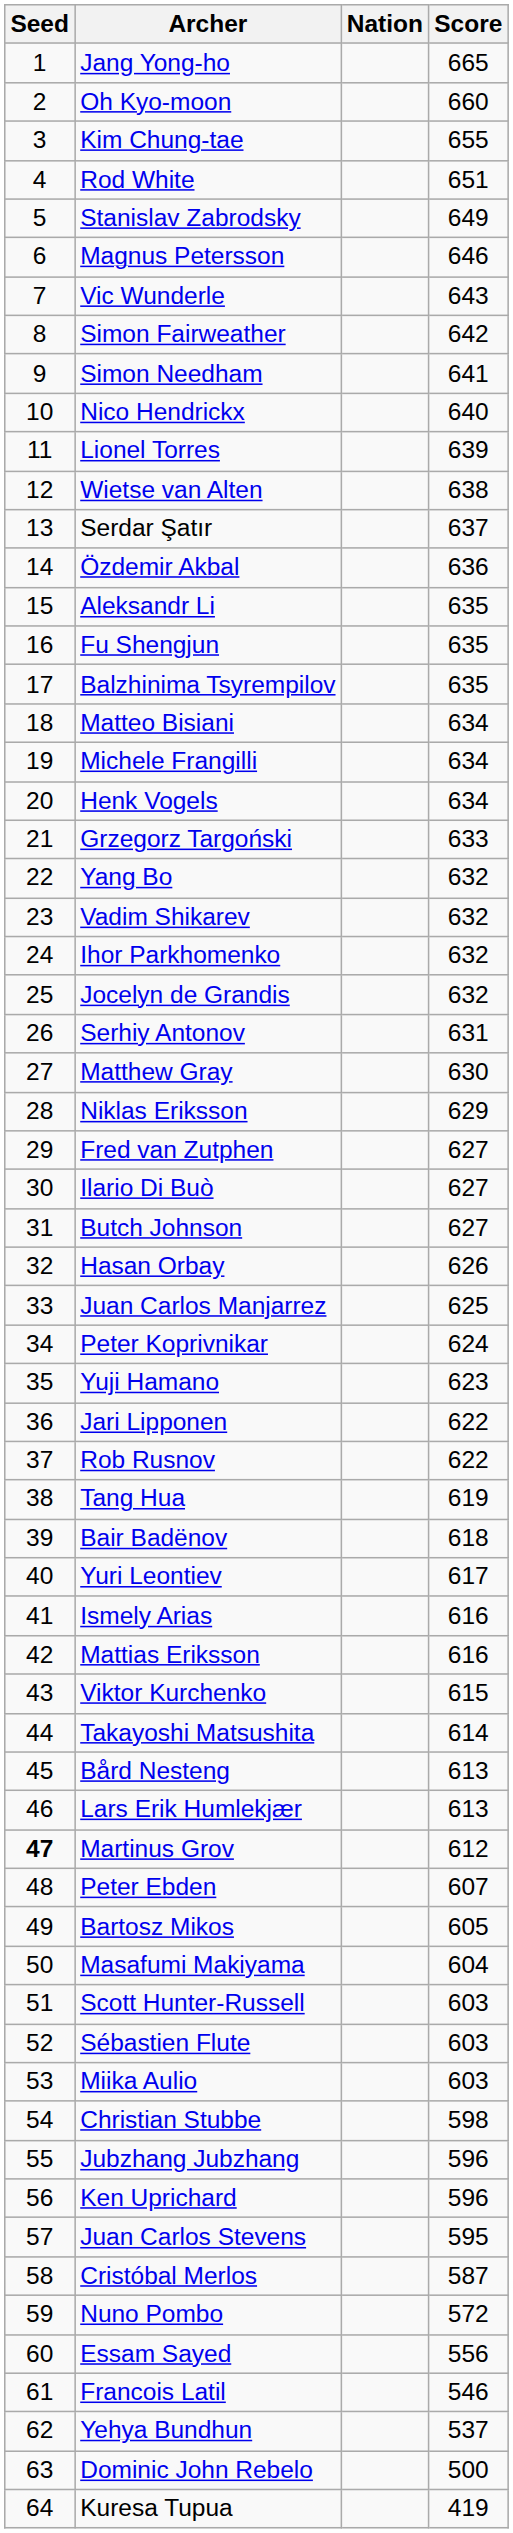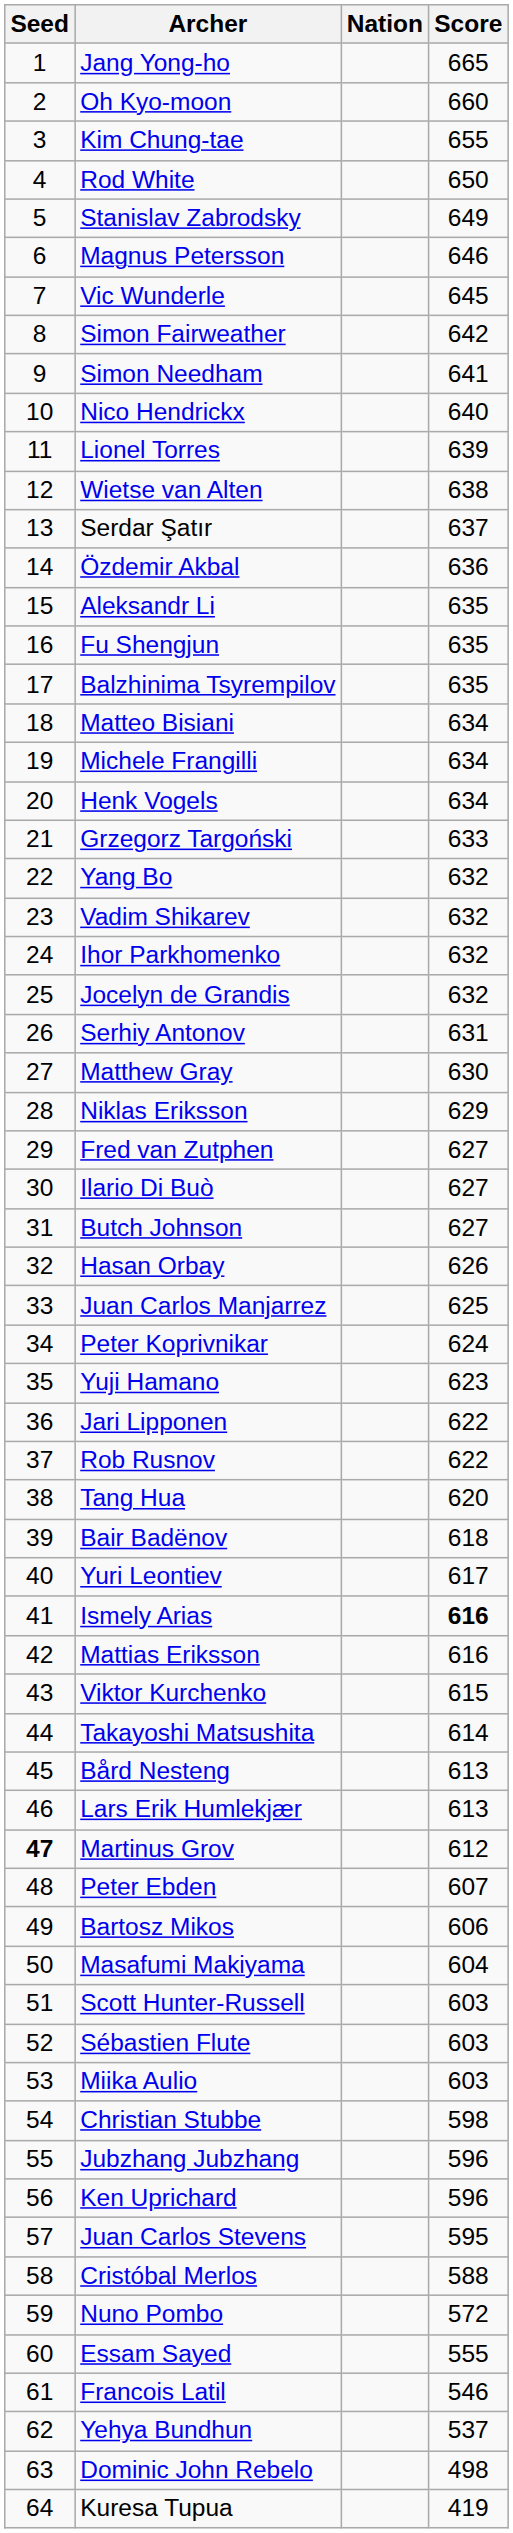Rod White | Score: 651 -> 650
Vic Wunderle | Score: 643 -> 645
Tang Hua | Score: 619 -> 620
Ismely Arias | Score: normal -> bold
Bartosz Mikos | Score: 605 -> 606
Cristóbal Merlos | Score: 587 -> 588
Essam Sayed | Score: 556 -> 555
Dominic John Rebelo | Score: 500 -> 498
